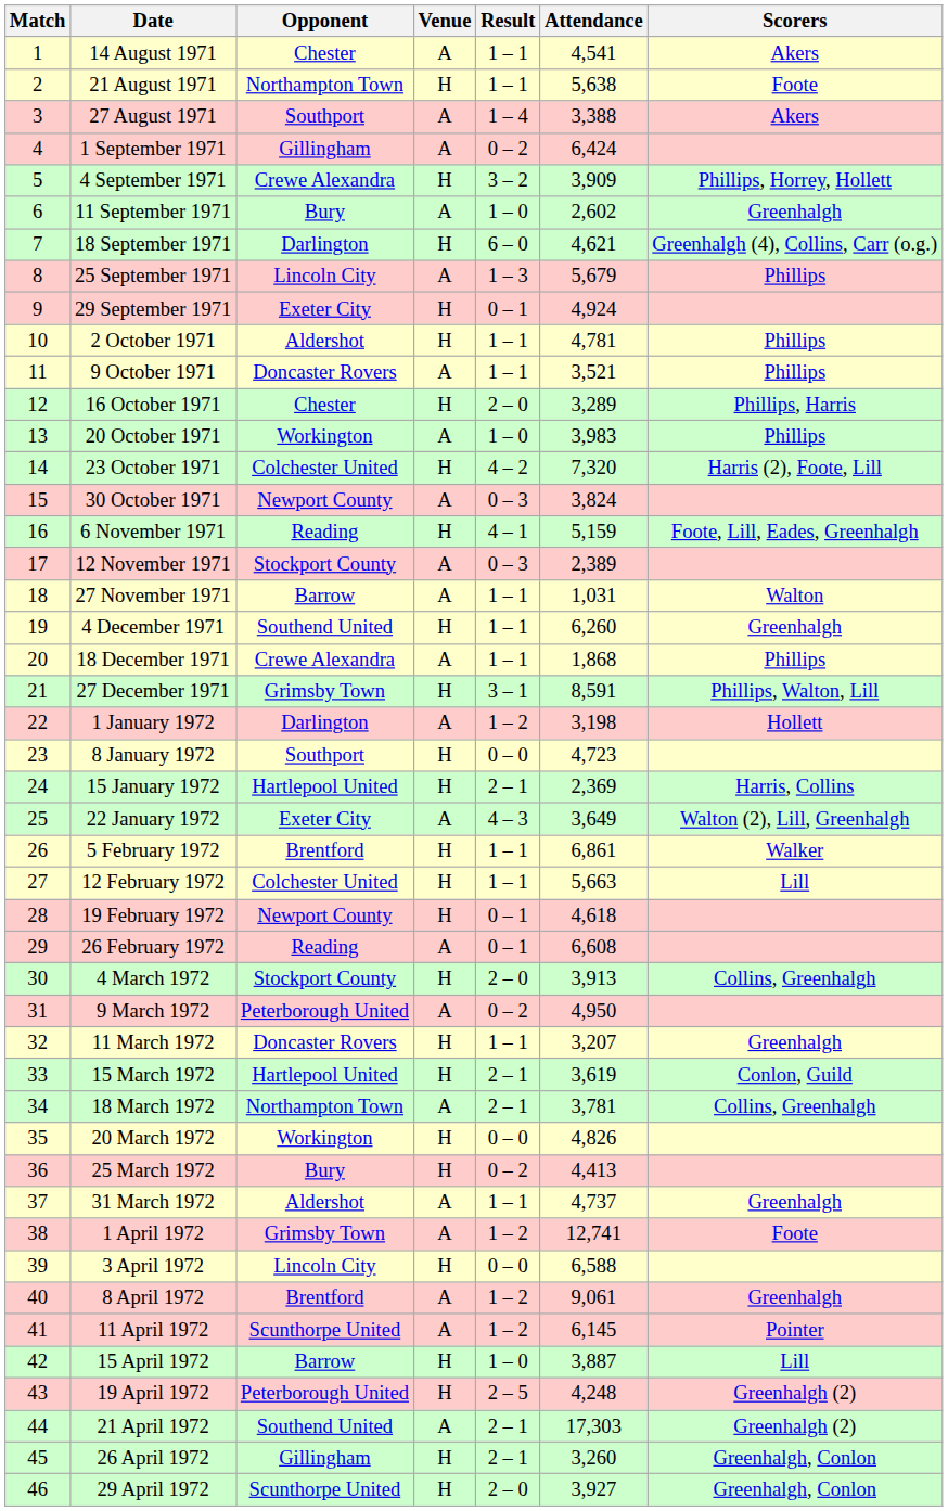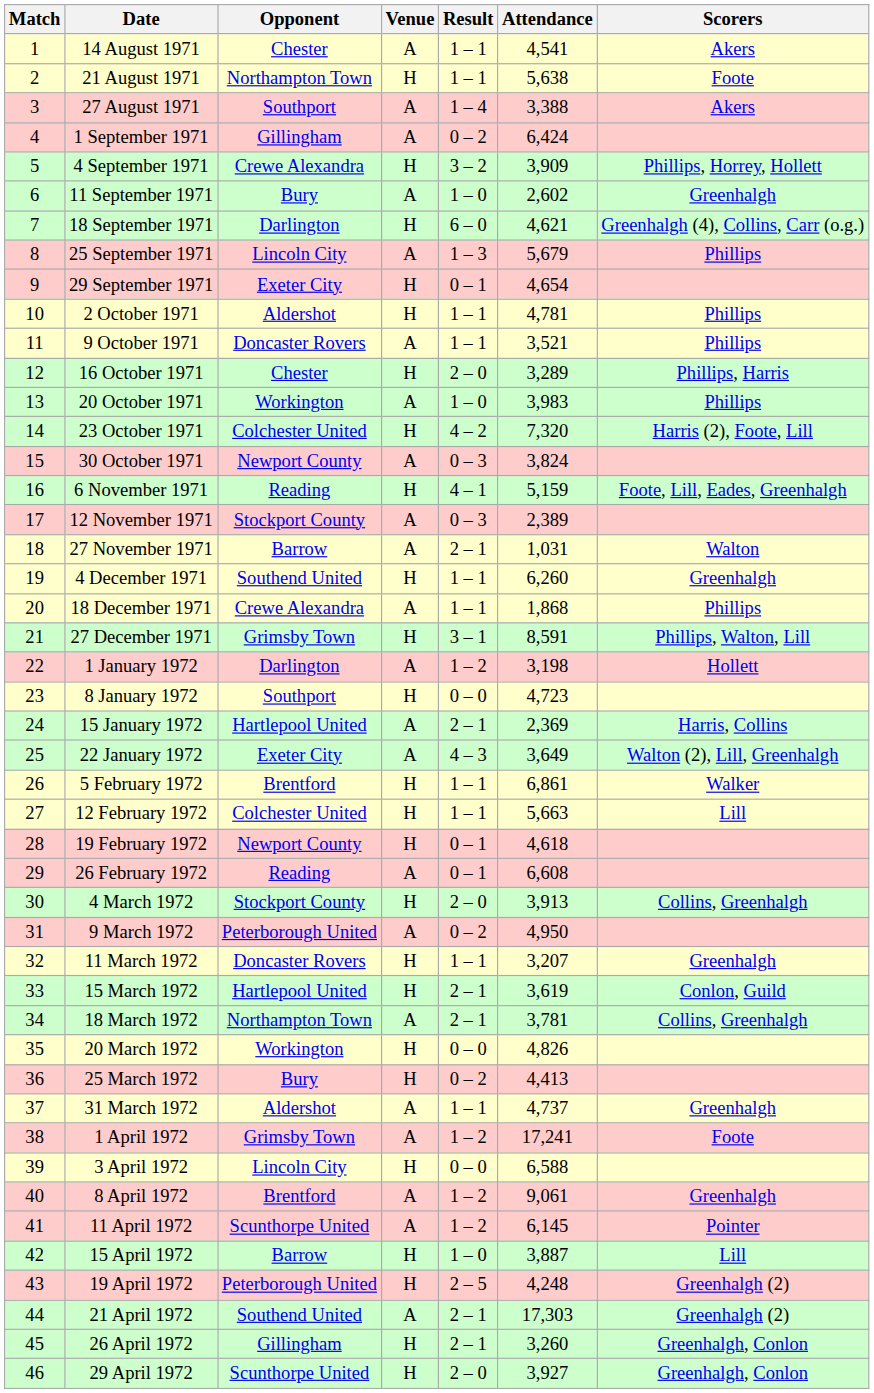29 September 1971 | Attendance: 4,924 -> 4,654
27 November 1971 | Result: 1 – 1 -> 2 – 1
15 January 1972 | Venue: H -> A
1 April 1972 | Attendance: 12,741 -> 17,241
